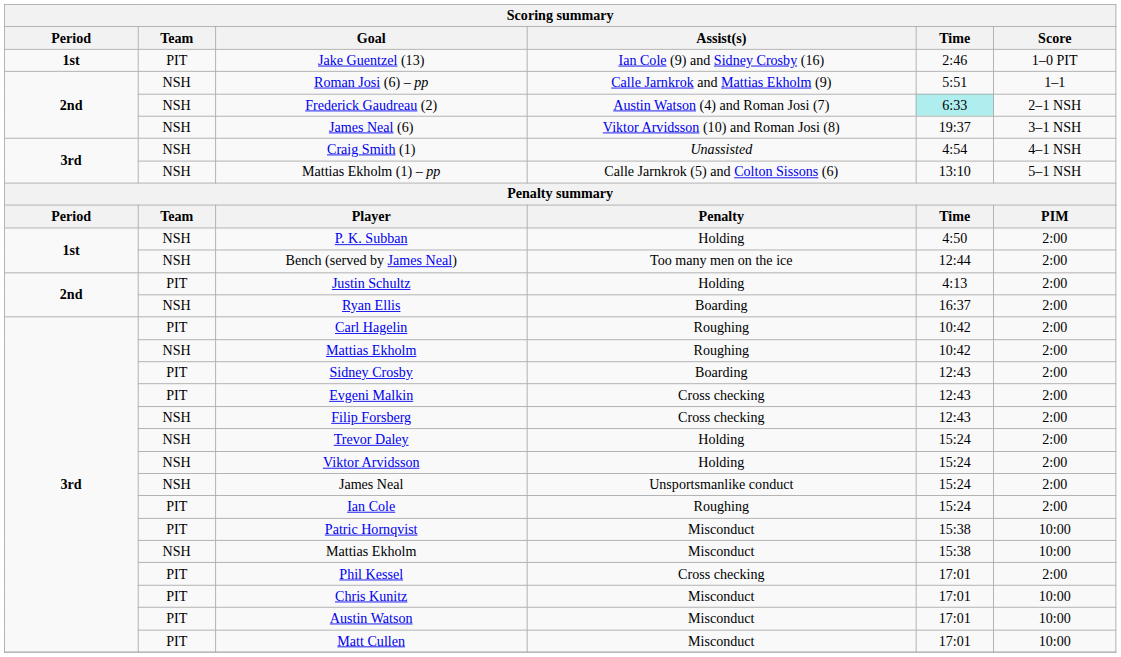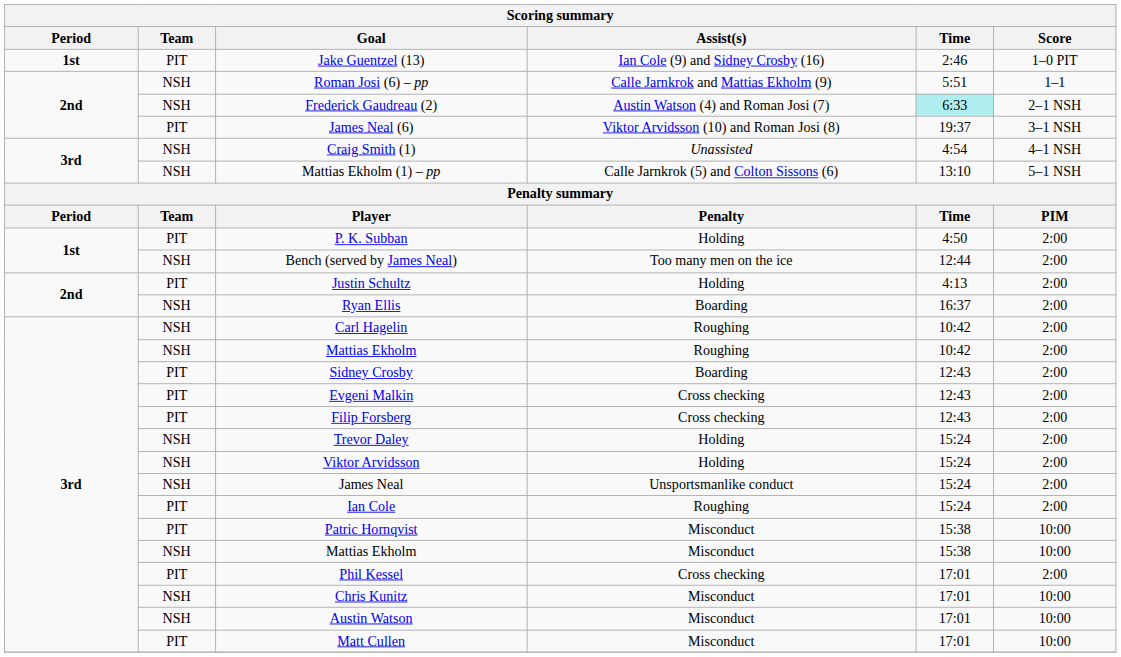James Neal (6) | Team: NSH -> PIT
P. K. Subban | Team: NSH -> PIT
Carl Hagelin | Team: PIT -> NSH
Filip Forsberg | Team: NSH -> PIT
Chris Kunitz | Team: PIT -> NSH
Austin Watson | Team: PIT -> NSH
